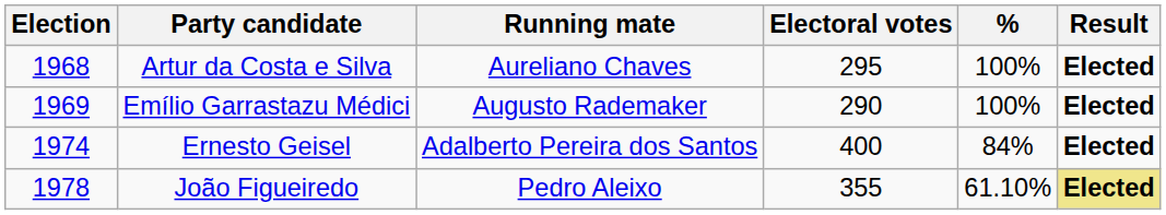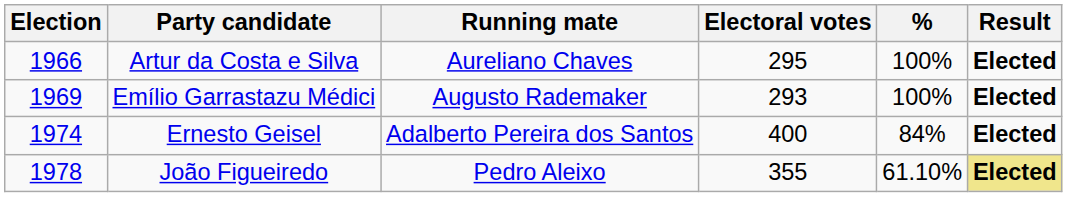Artur da Costa e Silva | Election: 1968 -> 1966
Emílio Garrastazu Médici | Electoral votes: 290 -> 293
